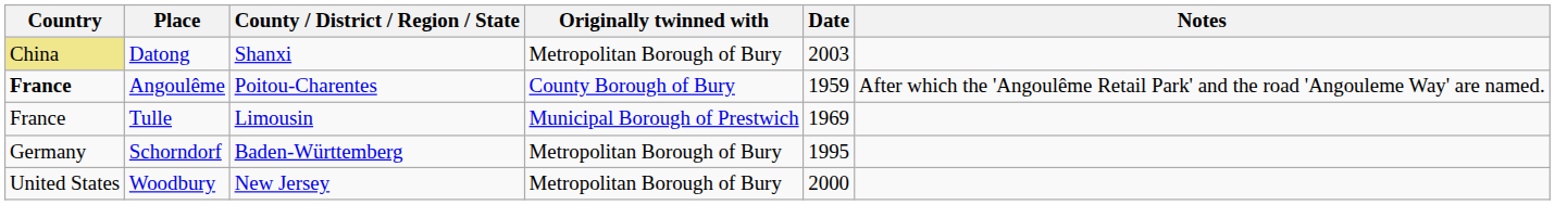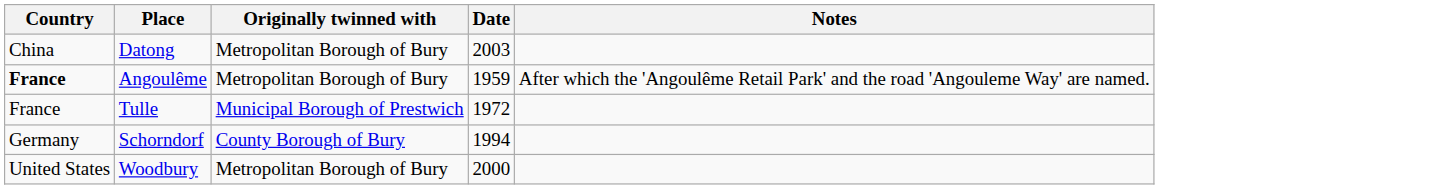- column: County / District / Region / State | Shanxi | Poitou-Charentes | Limousin | Baden-Württemberg | New Jersey
Datong | Country: khaki background -> no background
Angoulême | Originally twinned with: County Borough of Bury -> Metropolitan Borough of Bury
Tulle | Date: 1969 -> 1972
Schorndorf | Originally twinned with: Metropolitan Borough of Bury -> County Borough of Bury
Schorndorf | Date: 1995 -> 1994
